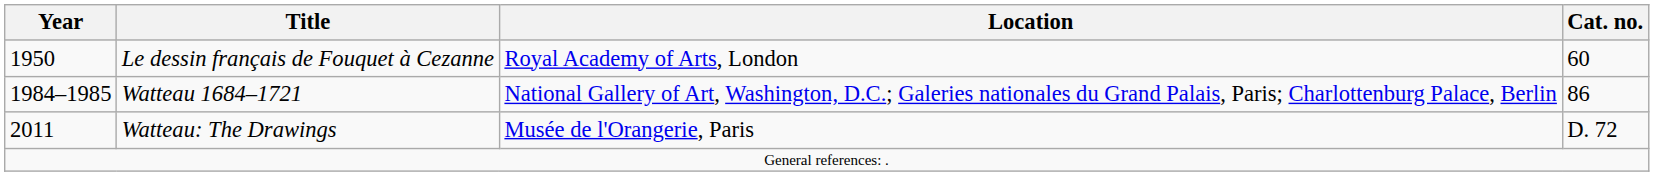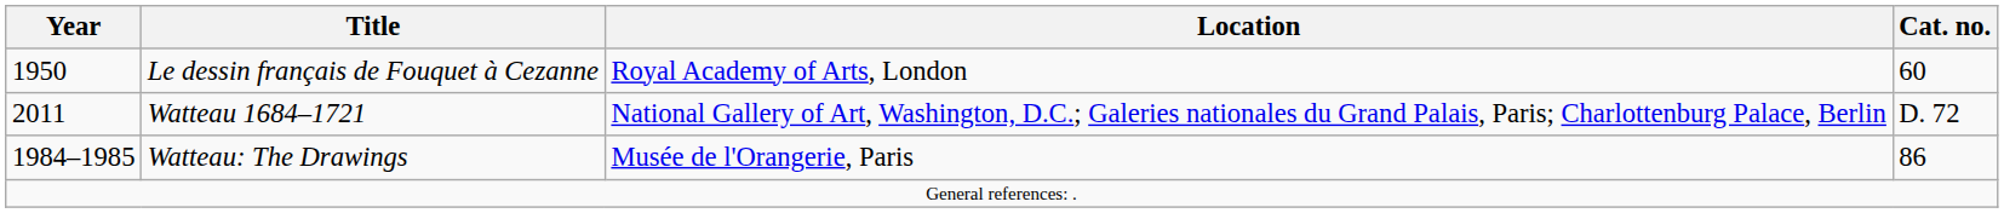Watteau 1684–1721 | Year: 1984–1985 -> 2011
Watteau 1684–1721 | Cat. no.: 86 -> D. 72
Watteau: The Drawings | Year: 2011 -> 1984–1985
Watteau: The Drawings | Cat. no.: D. 72 -> 86
